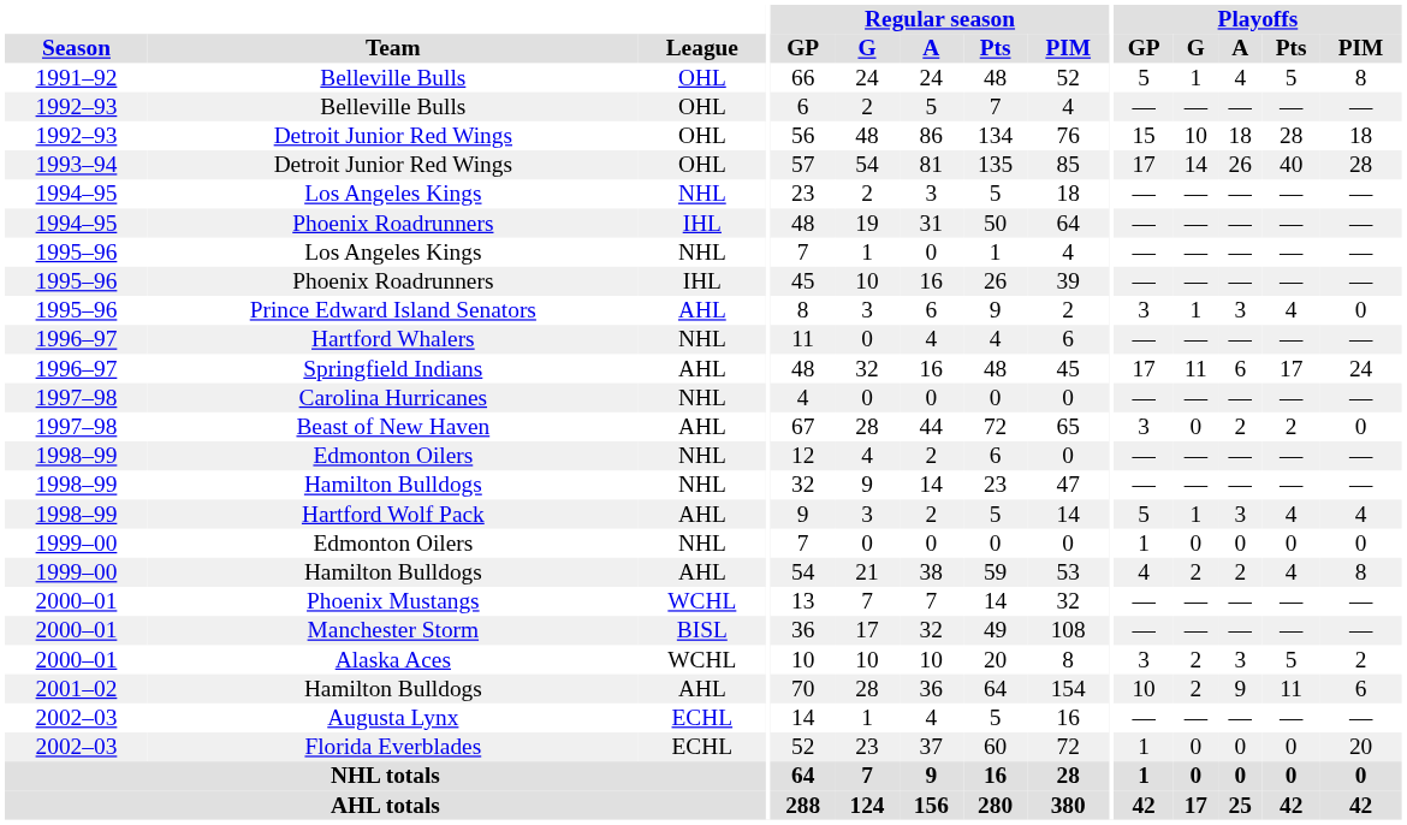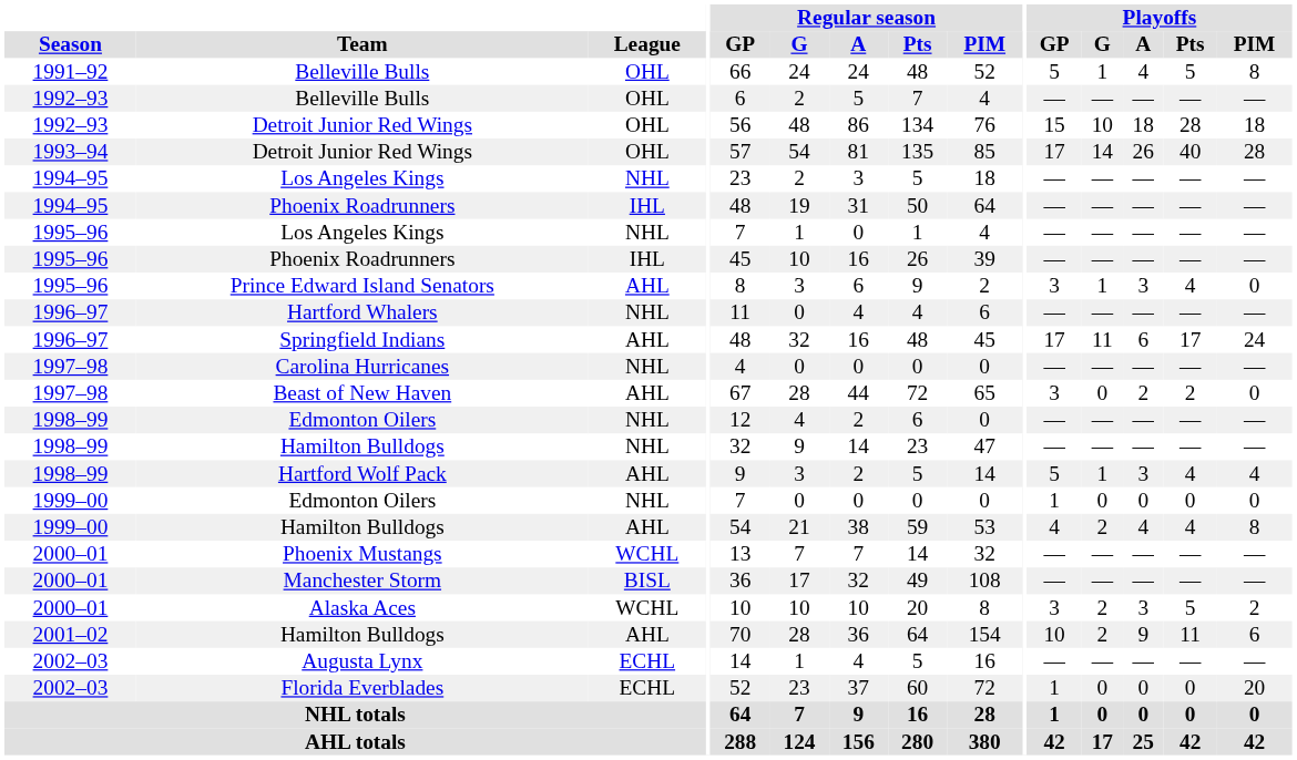1999–00 / Hamilton Bulldogs | Playoffs / A: 2 -> 4
